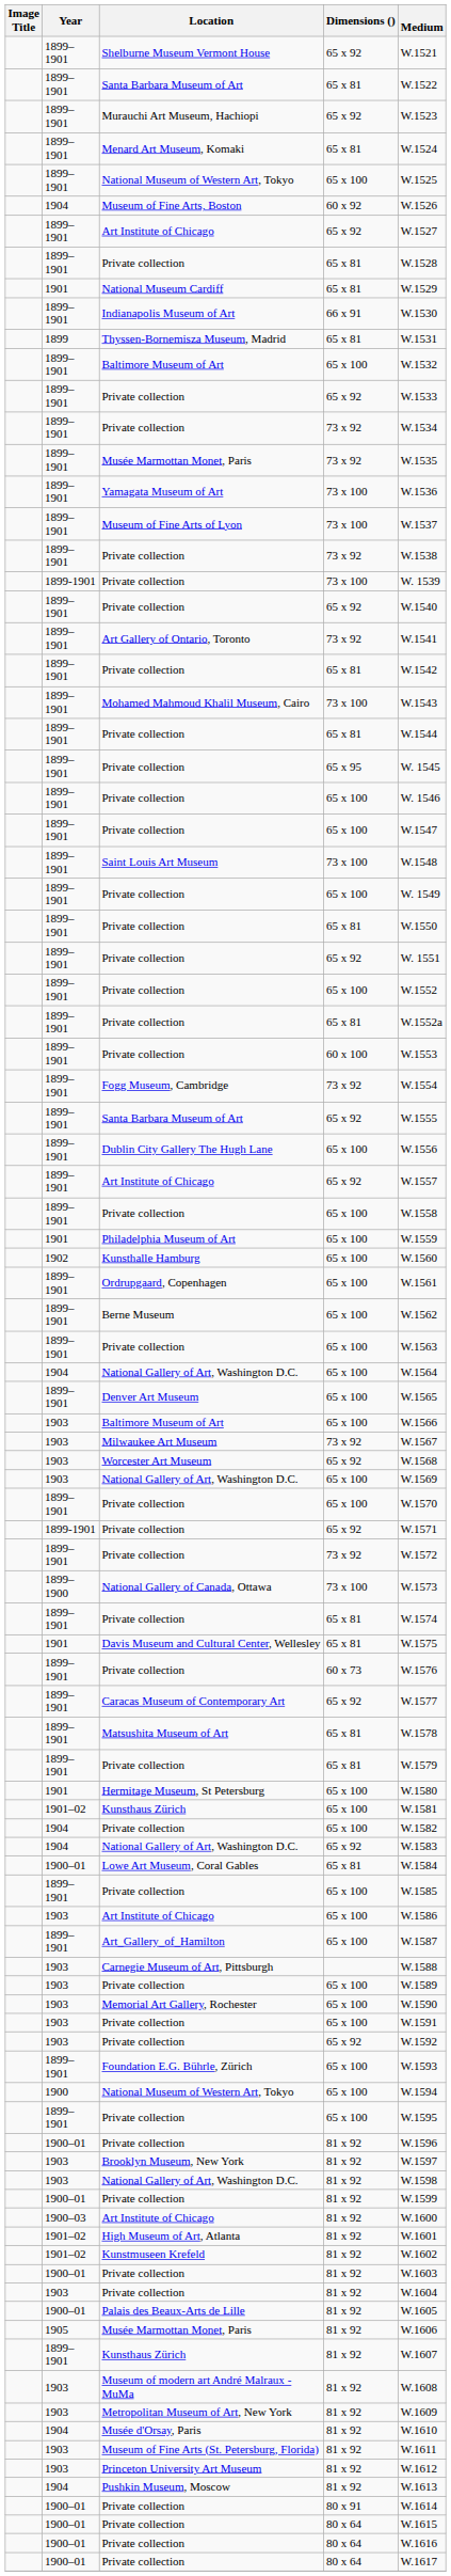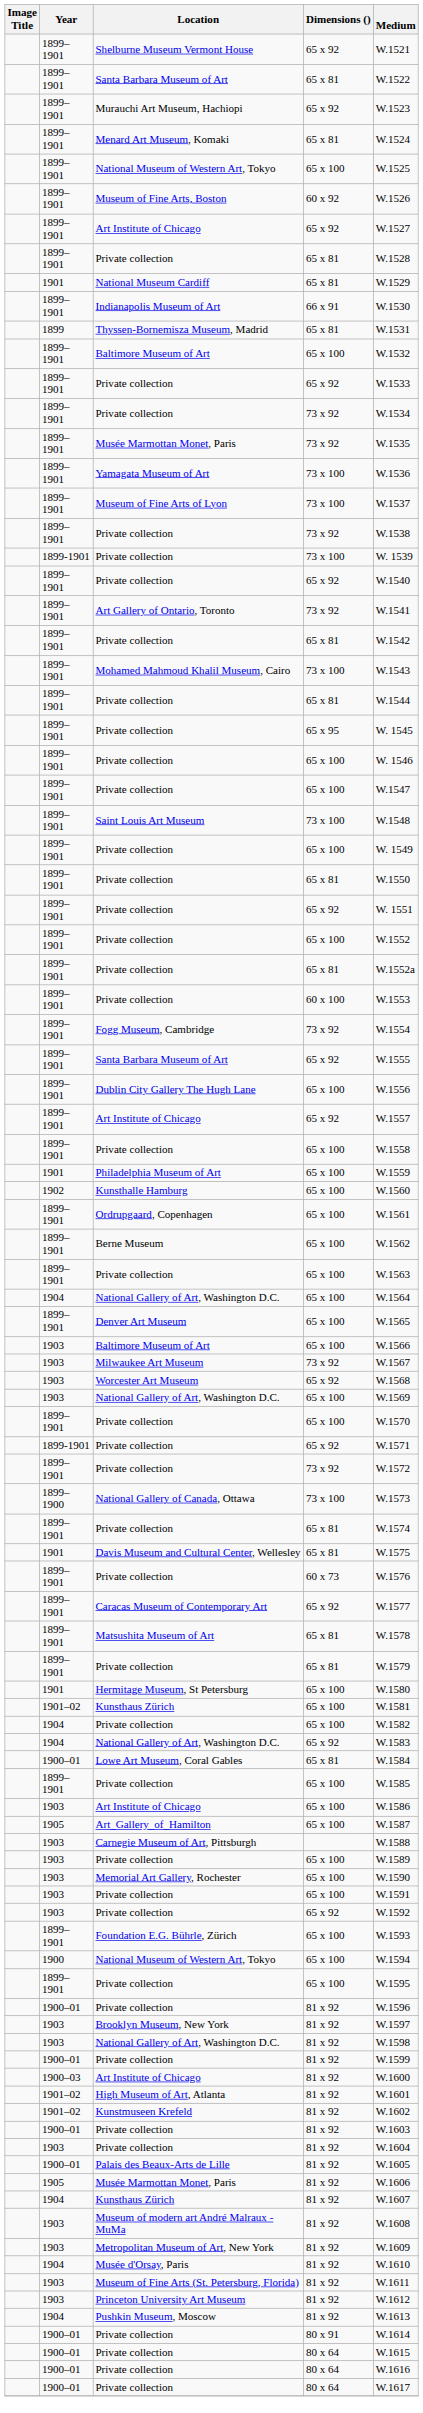Museum of Fine Arts, Boston | Year: 1904 -> 1899–1901
Art_Gallery_of_Hamilton | Year: 1899–1901 -> 1905
Kunsthaus Zürich / 81 x 92 | Year: 1899–1901 -> 1904
